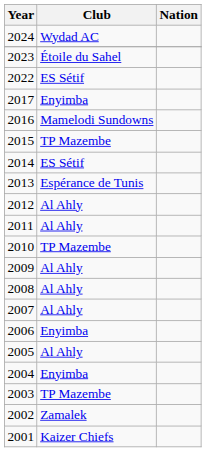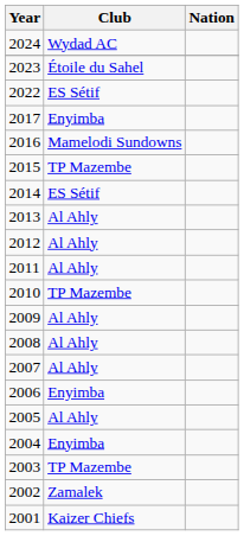2013 | Club: Espérance de Tunis -> Al Ahly
